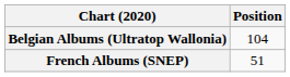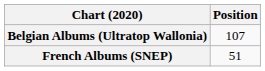Belgian Albums (Ultratop Wallonia) | Position: 104 -> 107
